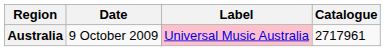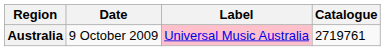Australia | Catalogue: 2717961 -> 2719761
